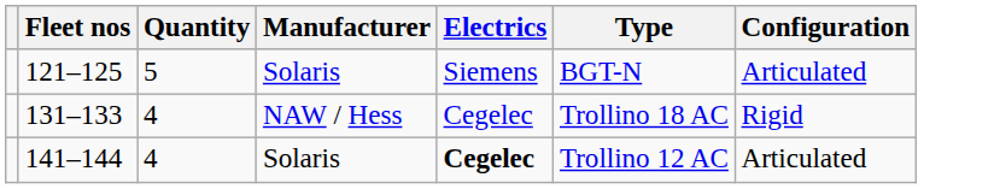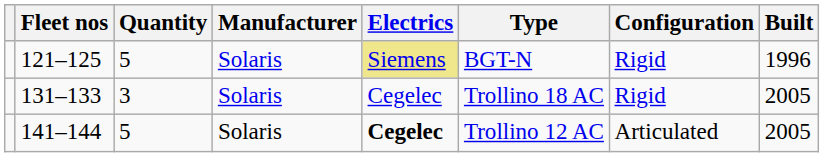+ column: Built | 1996 | 2005 | 2005
121–125 | Electrics: no background -> khaki background
121–125 | Configuration: Articulated -> Rigid
131–133 | Quantity: 4 -> 3
131–133 | Manufacturer: NAW / Hess -> Solaris
141–144 | Quantity: 4 -> 5
